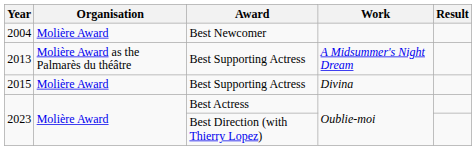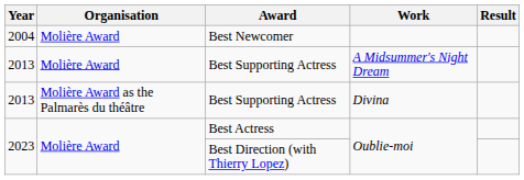Best Supporting Actress / A Midsummer's Night Dream | Organisation: Molière Award as the Palmarès du théâtre -> Molière Award
Best Supporting Actress / Divina | Year: 2015 -> 2013
Best Supporting Actress / Divina | Organisation: Molière Award -> Molière Award as the Palmarès du théâtre
